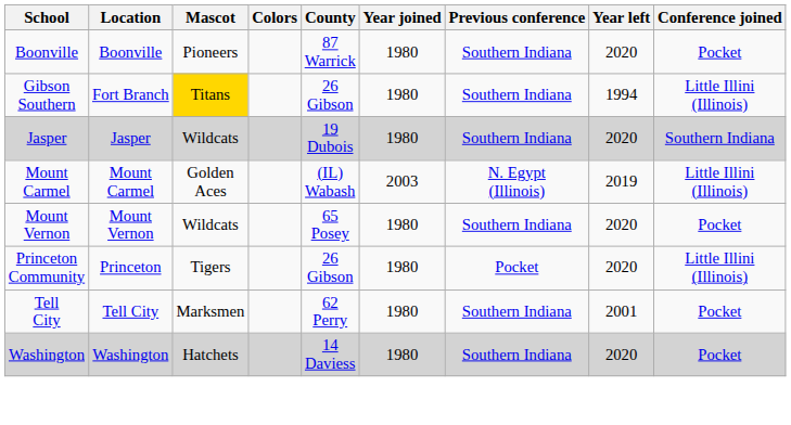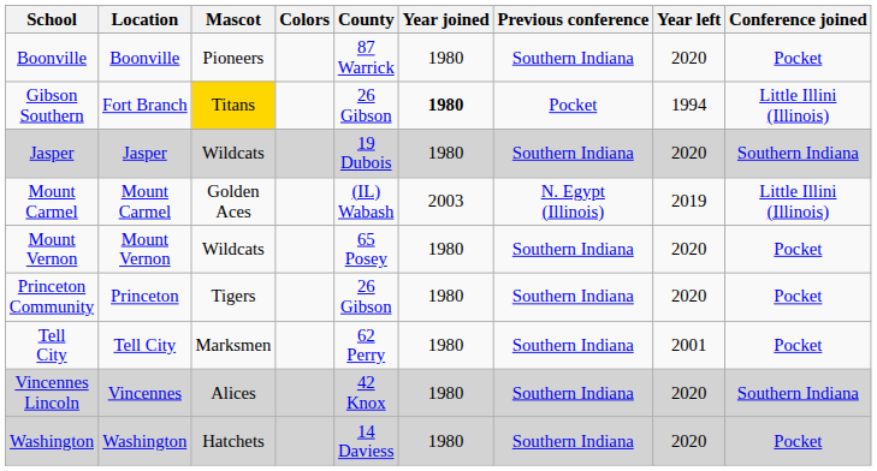Gibson Southern | Year joined: normal -> bold
Gibson Southern | Previous conference: Southern Indiana -> Pocket
Princeton Community | Previous conference: Pocket -> Southern Indiana
Princeton Community | Conference joined: Little Illini (Illinois) -> Pocket
+ row: Vincennes Lincoln | Vincennes | Alices | 42 Knox | 1980 | Southern Indiana | 2020 | Southern Indiana
